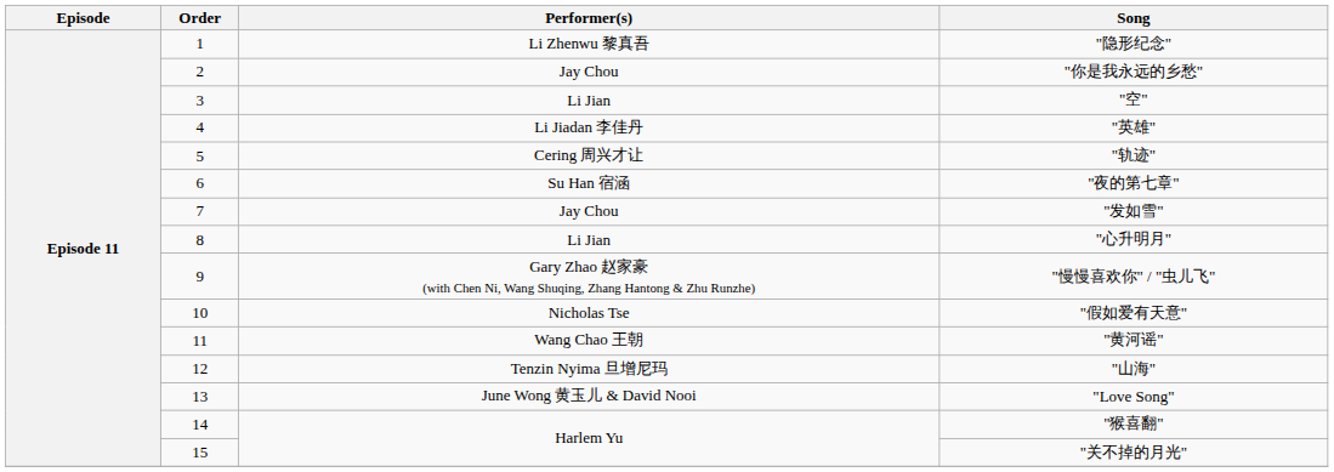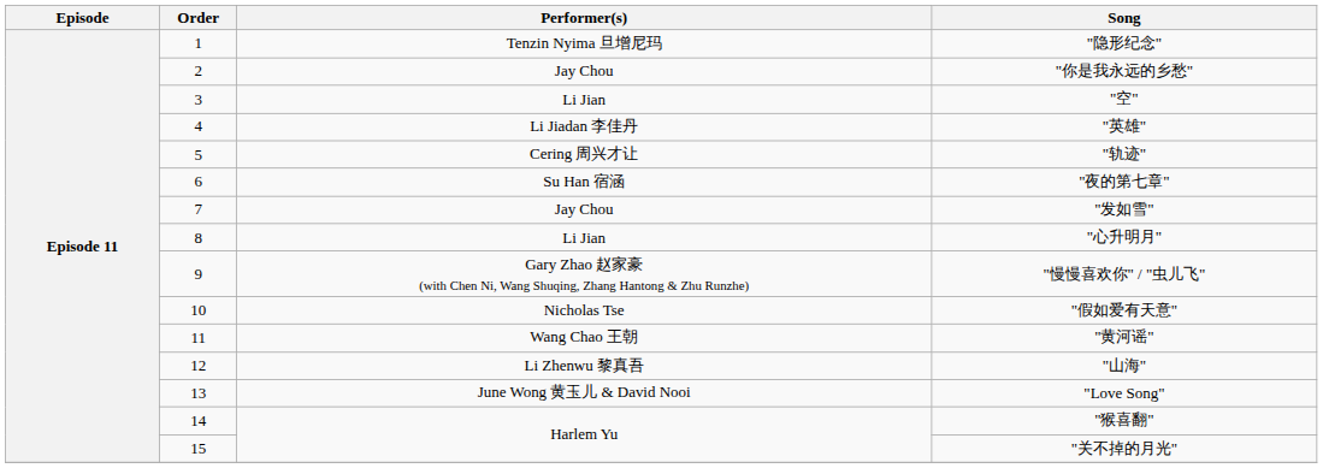"隐形纪念" | Performer(s): Li Zhenwu 黎真吾 -> Tenzin Nyima 旦增尼玛
"山海" | Performer(s): Tenzin Nyima 旦增尼玛 -> Li Zhenwu 黎真吾
